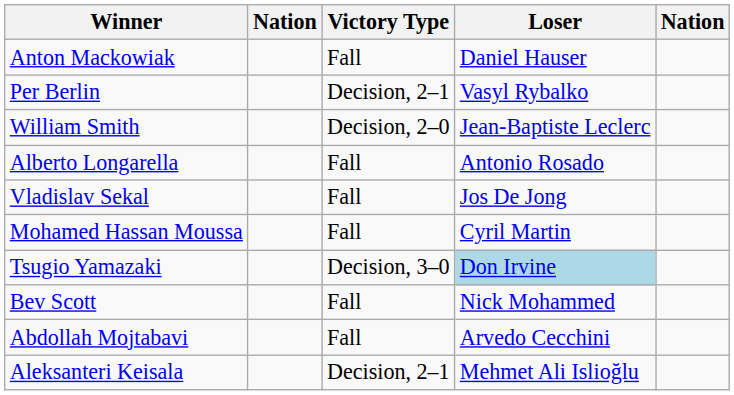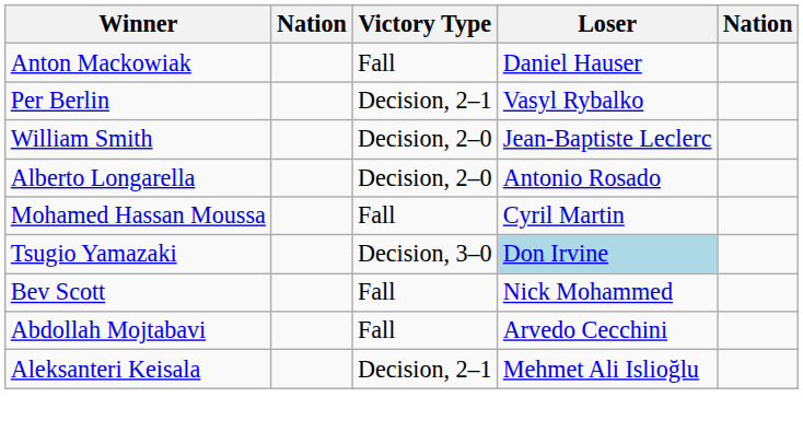Alberto Longarella | Victory Type: Fall -> Decision, 2–0
- row: Vladislav Sekal | Fall | Jos De Jong
